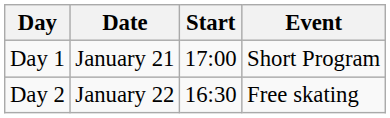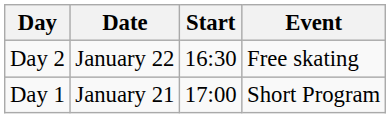rows swapped: Day 1 <-> Day 2
